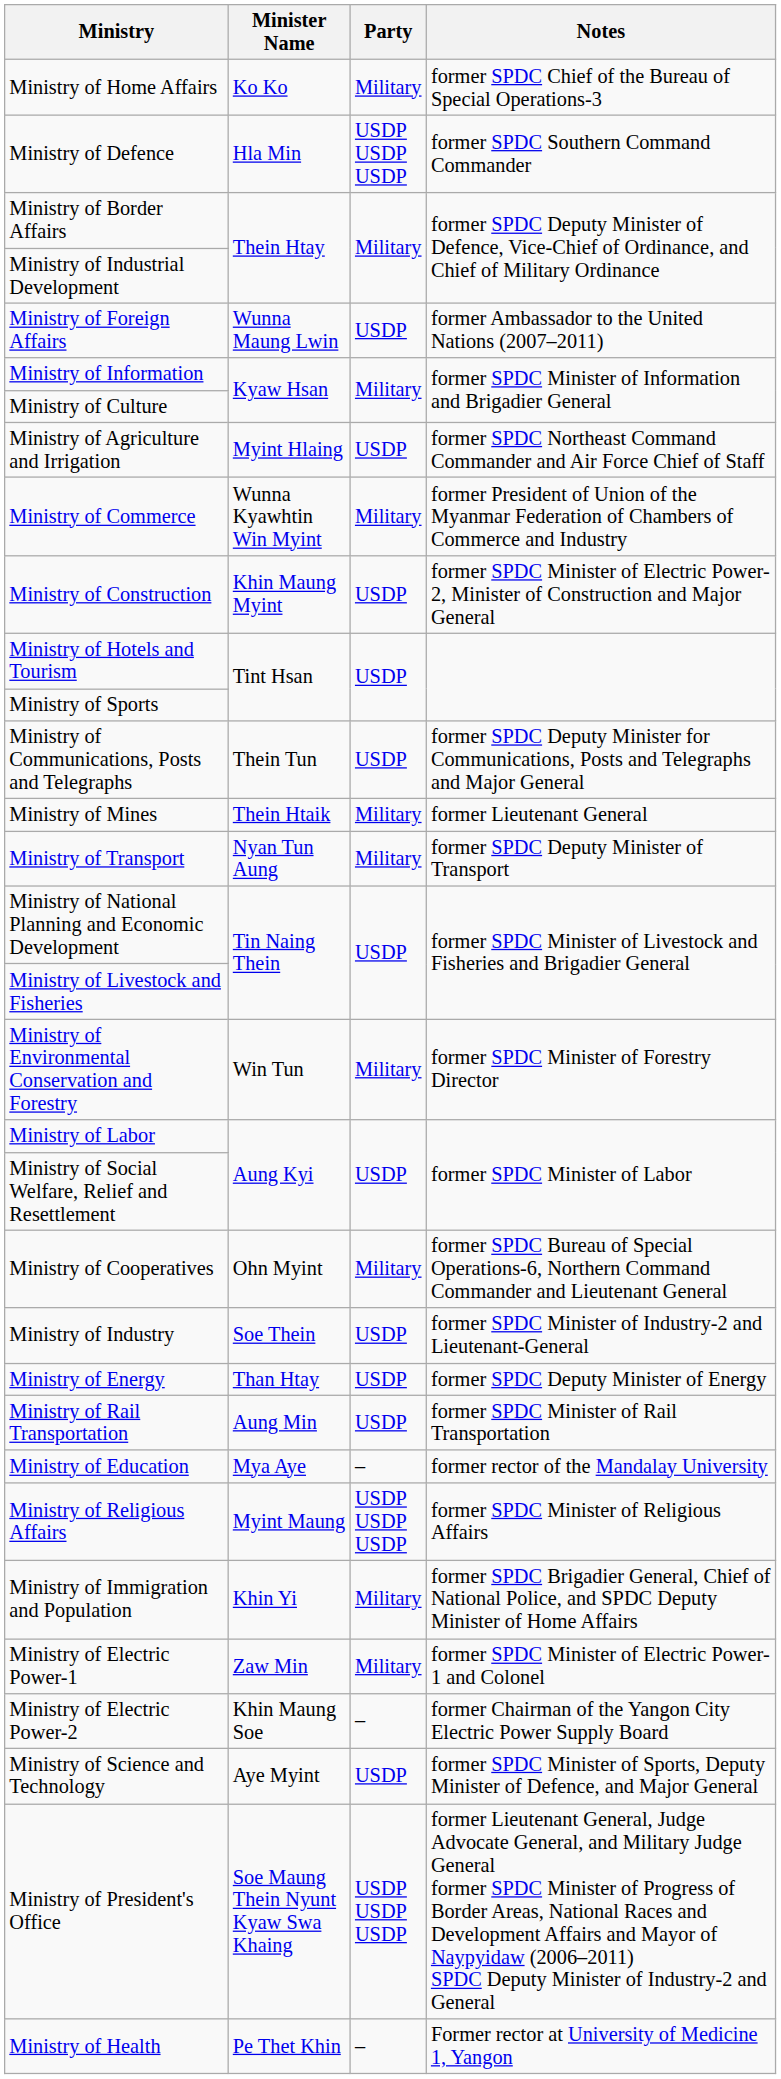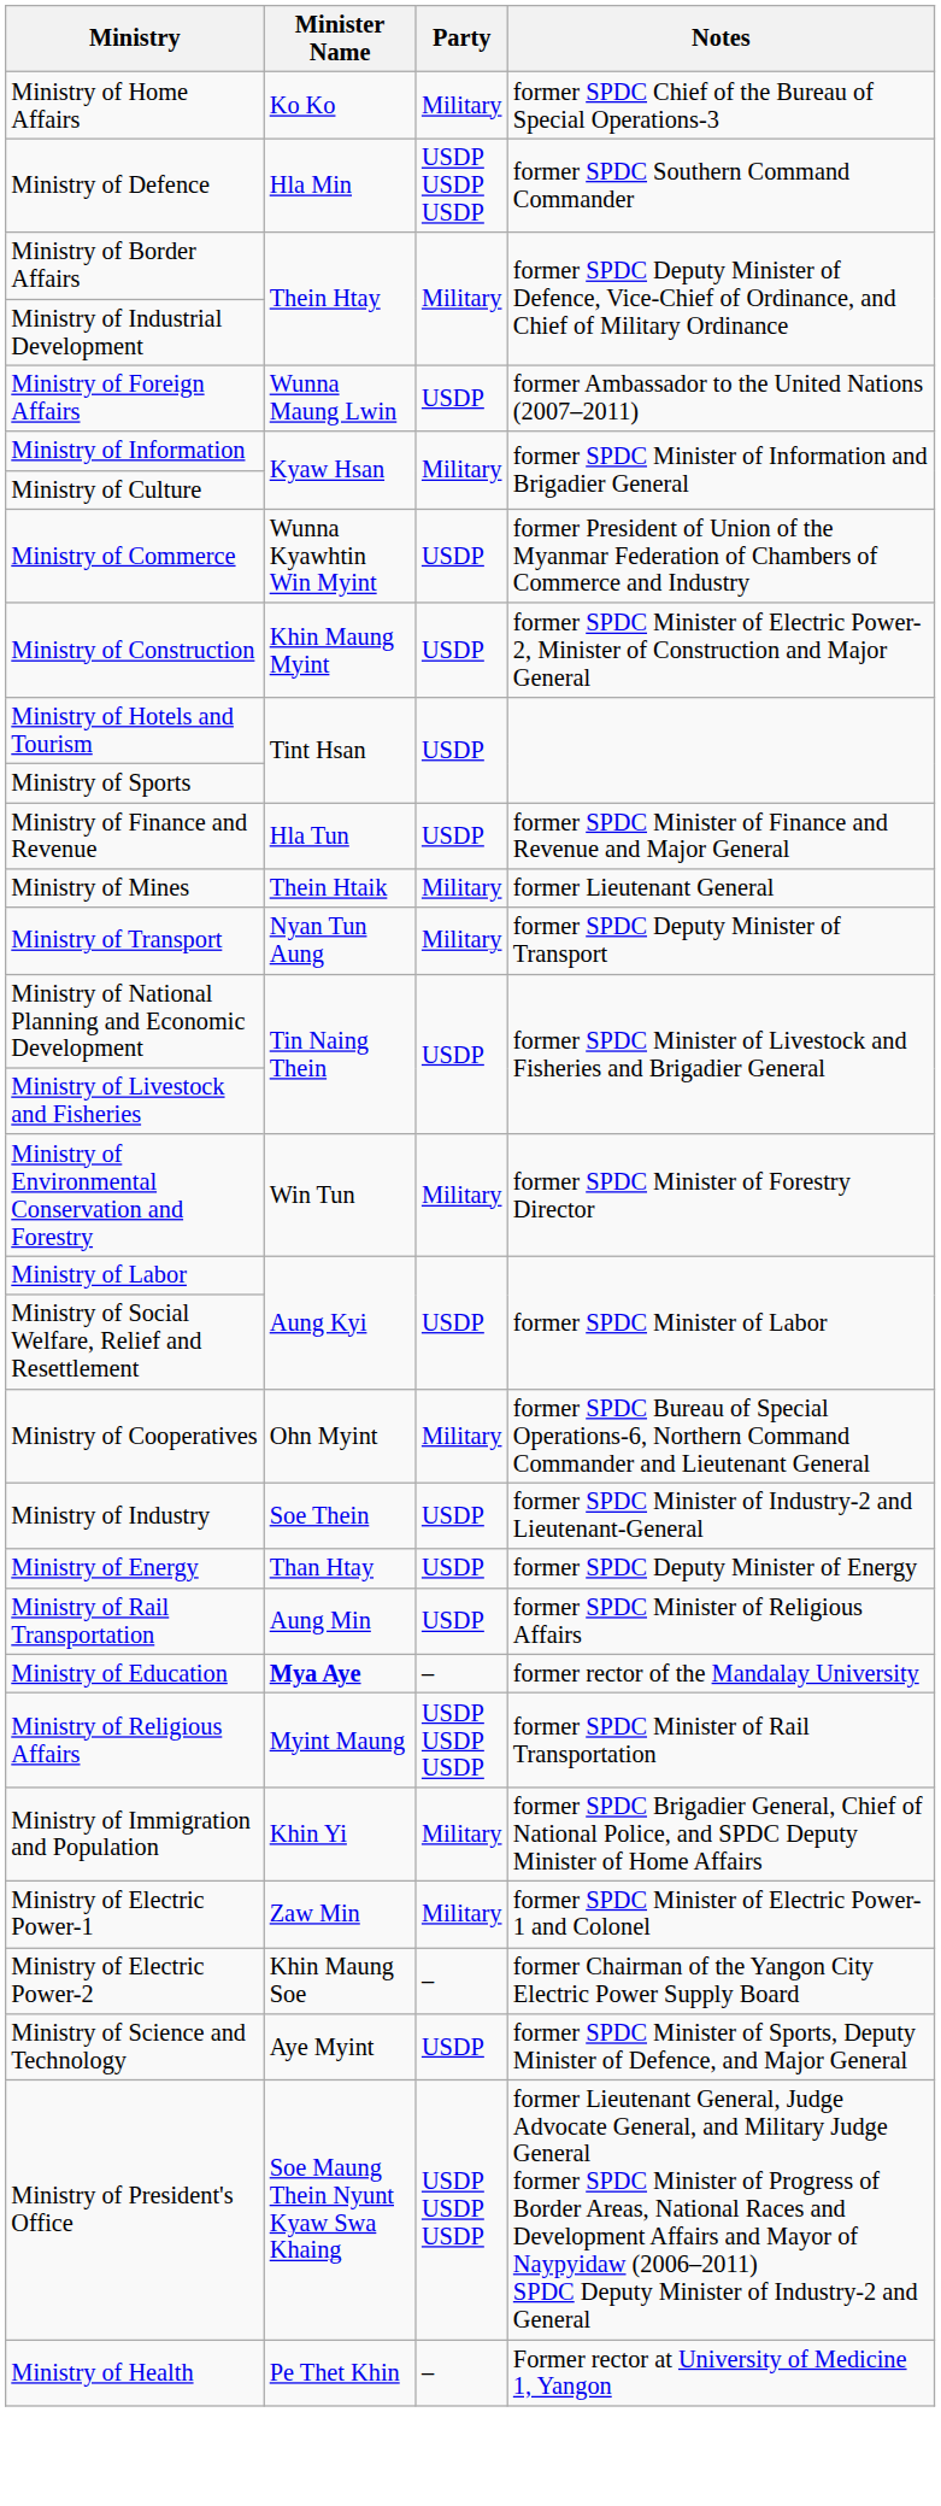- row: Ministry of Agriculture and Irrigation | Myint Hlaing | USDP | former SPDC Northeast Command Commander and Air Force Chief of Staff
Ministry of Commerce | Party: Military -> USDP
- row: Ministry of Communications, Posts and Telegraphs | Thein Tun | USDP | former SPDC Deputy Minister for Communications, Posts and Telegraphs and Major General
+ row: Ministry of Finance and Revenue | Hla Tun | USDP | former SPDC Minister of Finance and Revenue and Major General
Ministry of Rail Transportation | Notes: former SPDC Minister of Rail Transportation -> former SPDC Minister of Religious Affairs
Ministry of Education | Minister Name: normal -> bold
Ministry of Religious Affairs | Notes: former SPDC Minister of Religious Affairs -> former SPDC Minister of Rail Transportation
